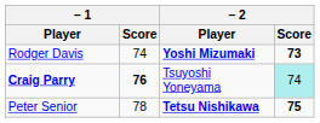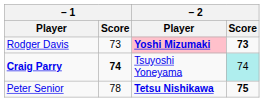Rodger Davis | – 1 / Score: 74 -> 73
Rodger Davis | – 2 / Player: no background -> pink background
Craig Parry | – 1 / Score: 76 -> 74
